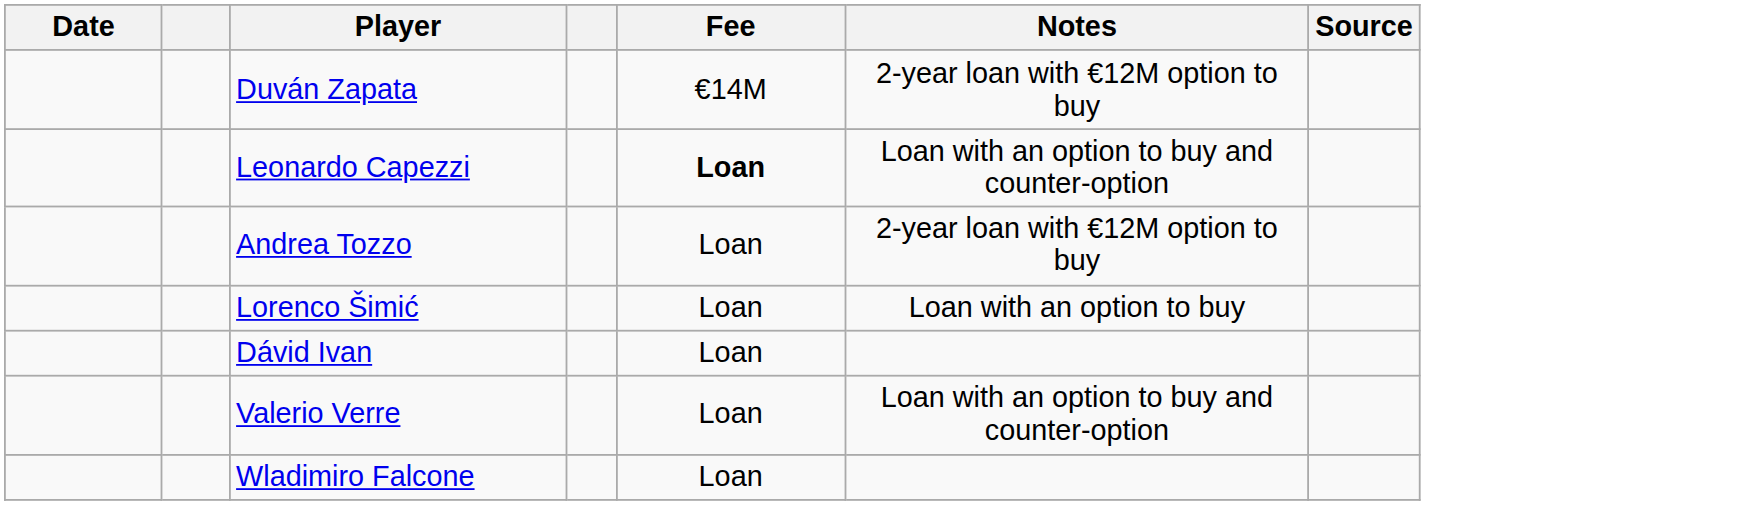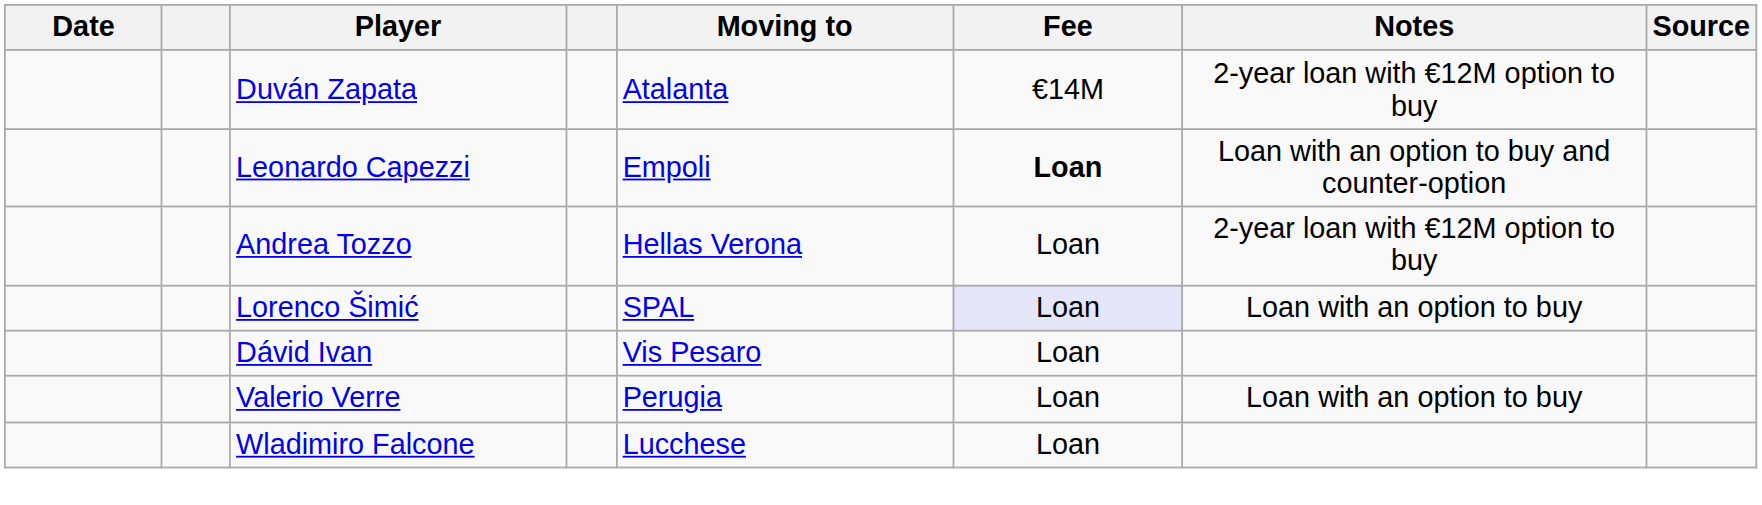+ column: Moving to | Atalanta | Empoli | Hellas Verona | SPAL | Vis Pesaro | Perugia | Lucchese
Lorenco Šimić | Fee: no background -> lavender background
Valerio Verre | Notes: Loan with an option to buy and counter-option -> Loan with an option to buy
